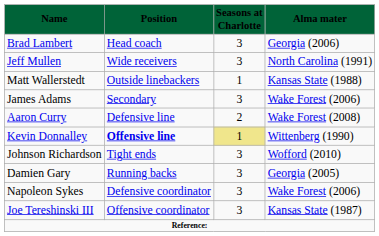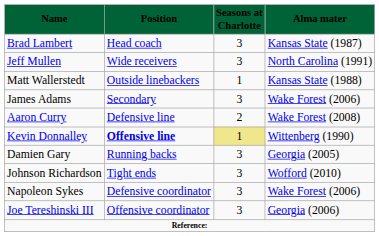Brad Lambert | column 4: Georgia (2006) -> Kansas State (1987)
rows swapped: Damien Gary <-> Johnson Richardson
Joe Tereshinski III | column 4: Kansas State (1987) -> Georgia (2006)
